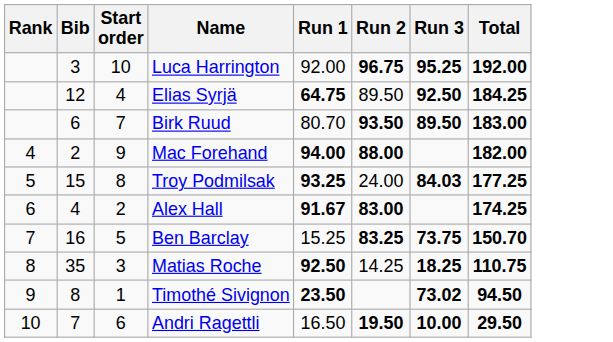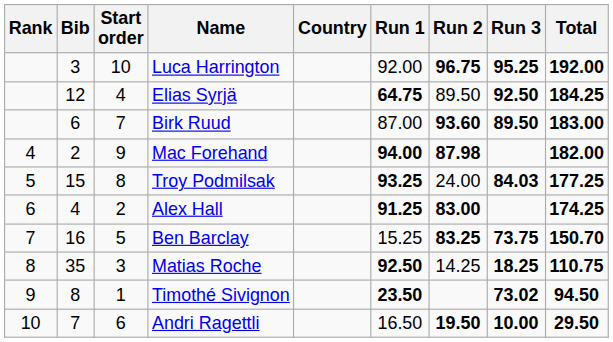+ column: Country
Birk Ruud | Run 1: 80.70 -> 87.00
Birk Ruud | Run 2: 93.50 -> 93.60
Mac Forehand | Run 2: 88.00 -> 87.98
Alex Hall | Run 1: 91.67 -> 91.25
